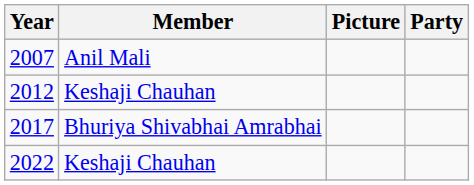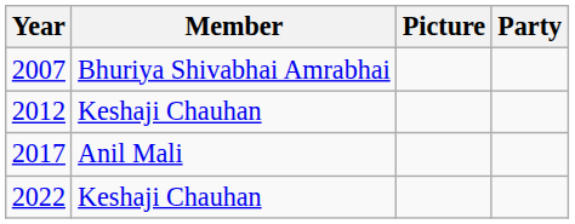2007 | Member: Anil Mali -> Bhuriya Shivabhai Amrabhai
2017 | Member: Bhuriya Shivabhai Amrabhai -> Anil Mali
